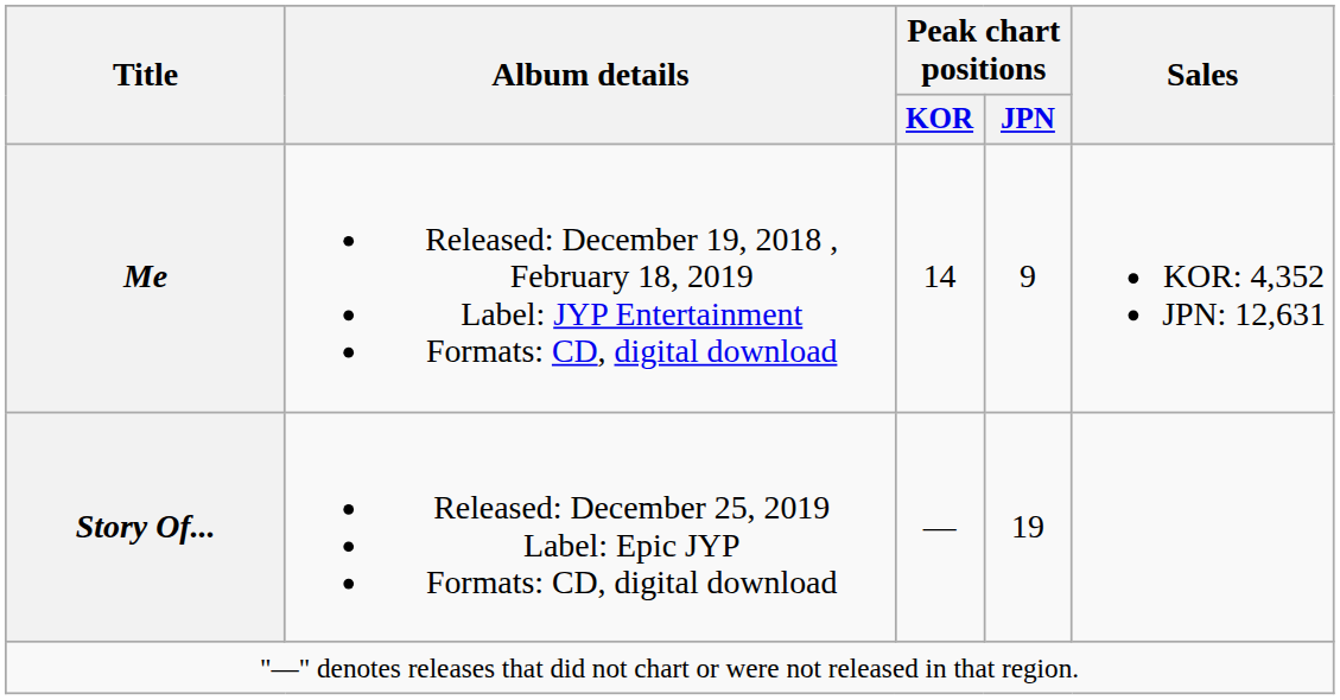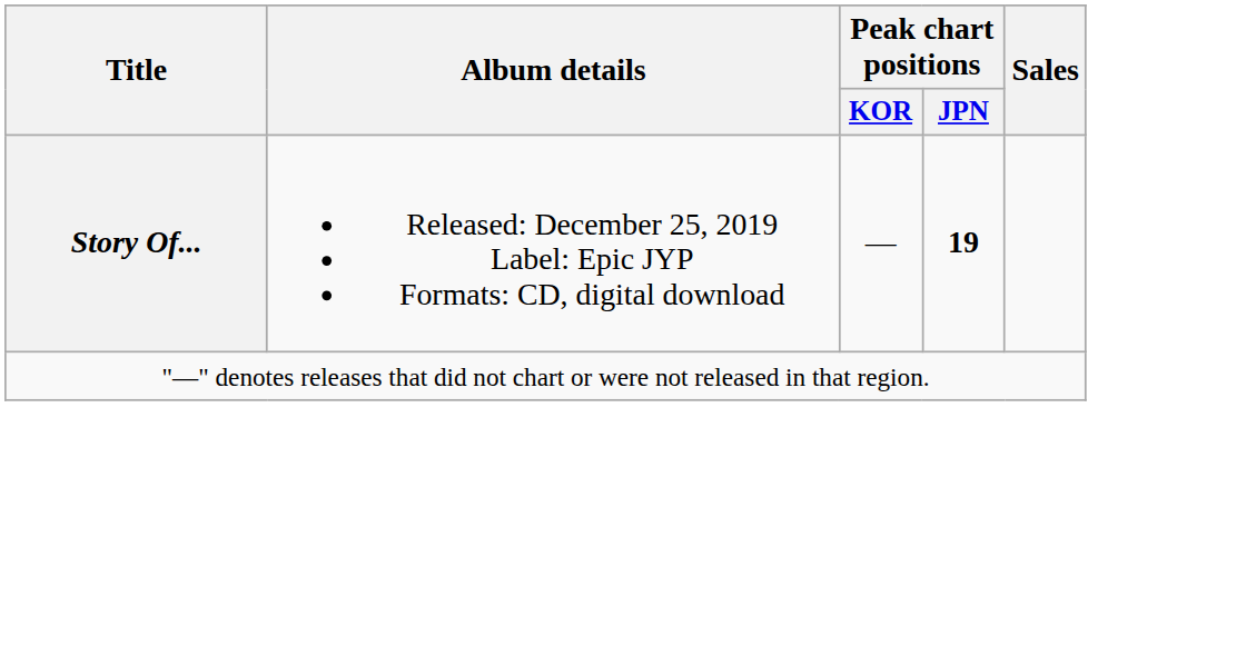- row: Me | Released: December 19, 2018 , February 18, 2019 Label: JYP Entertainment Formats: CD, digital download | 14 | 9 | KOR: 4,352 JPN: 12,631
Story Of... | Peak chart positions / JPN: normal -> bold
